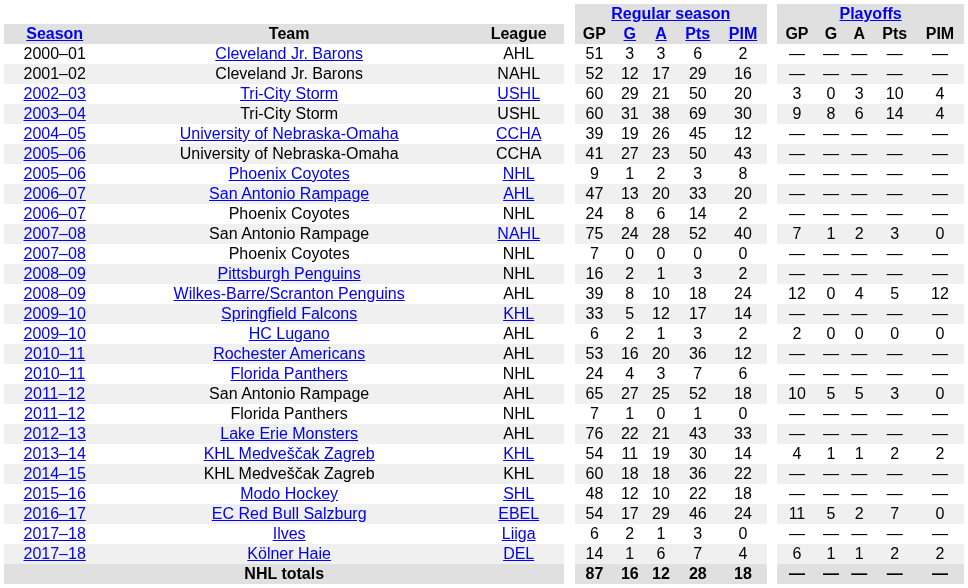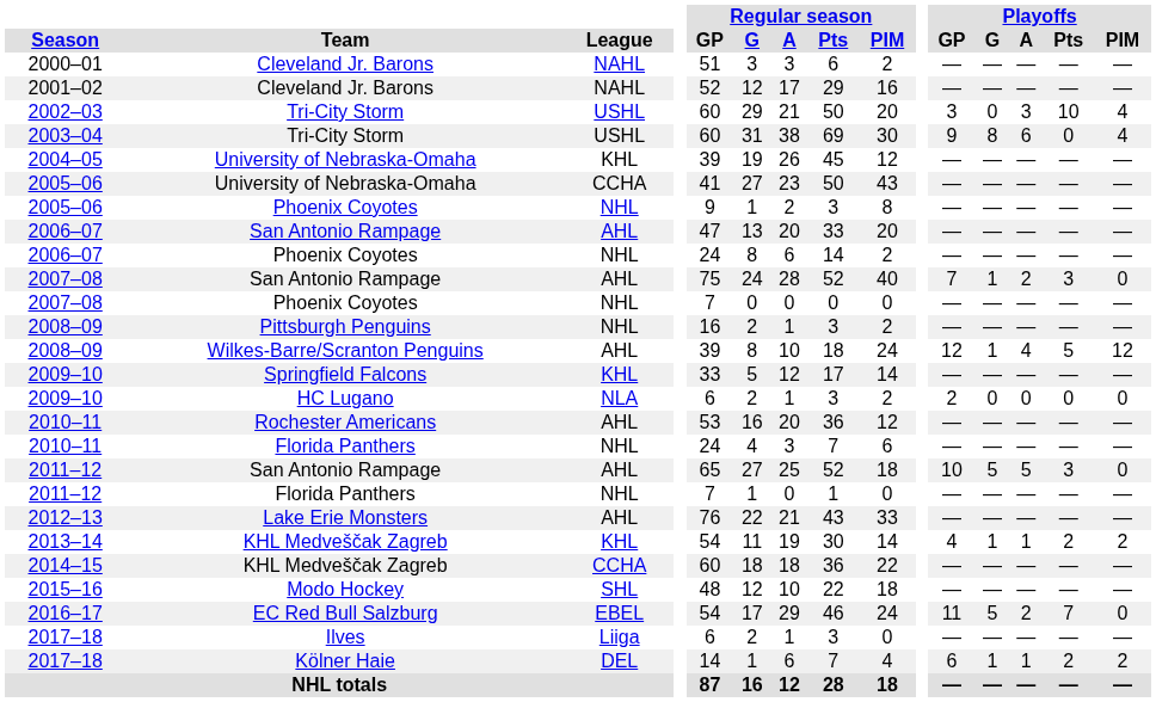2000–01 | League: AHL -> NAHL
2003–04 | Playoffs / Pts: 14 -> 0
2004–05 | League: CCHA -> KHL
2007–08 / San Antonio Rampage | League: NAHL -> AHL
2008–09 / Wilkes-Barre/Scranton Penguins | Playoffs / G: 0 -> 1
2009–10 / HC Lugano | League: AHL -> NLA
2014–15 | League: KHL -> CCHA
